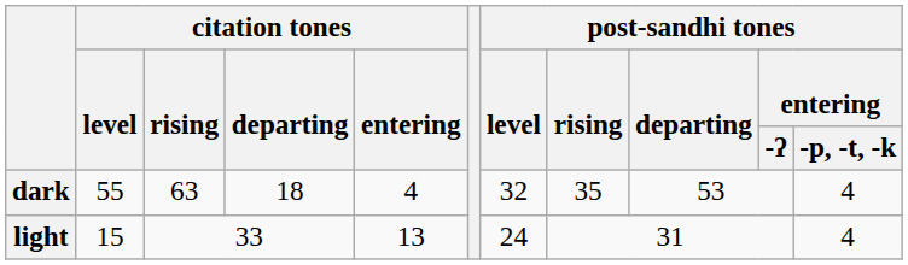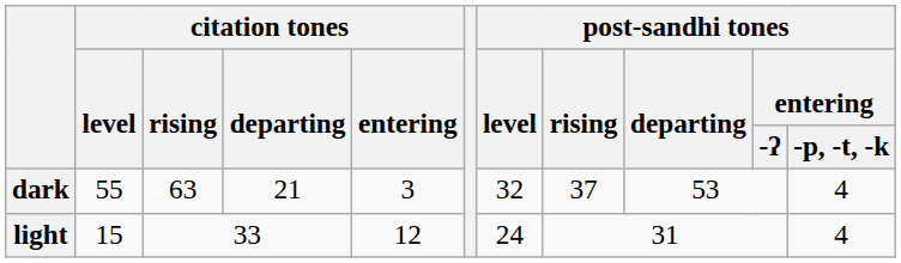dark | citation tones / departing: 18 -> 21
dark | citation tones / entering: 4 -> 3
dark | post-sandhi tones / rising: 35 -> 37
light | citation tones / entering: 13 -> 12
